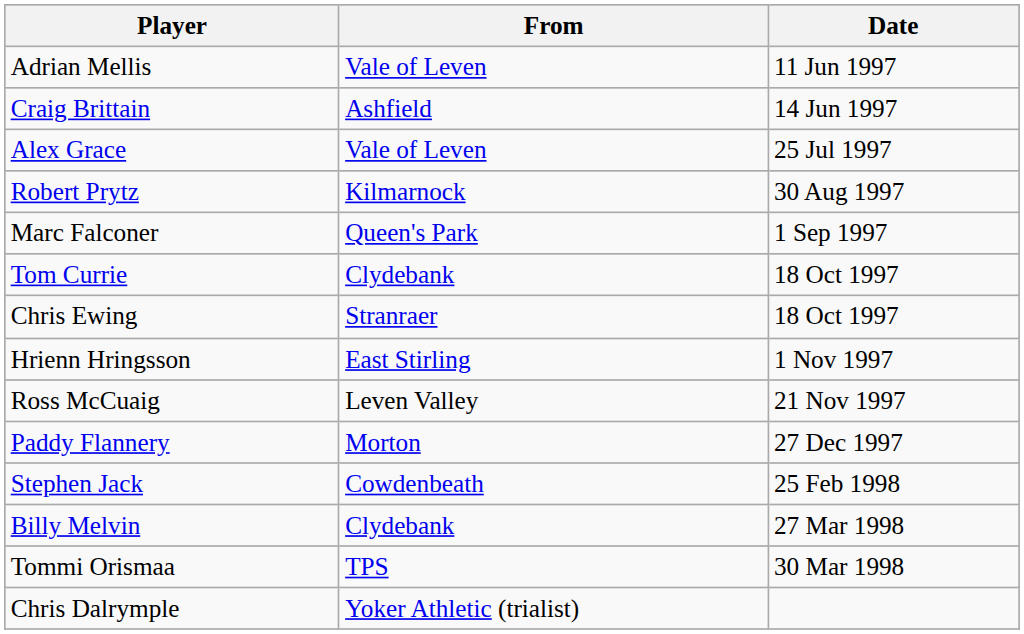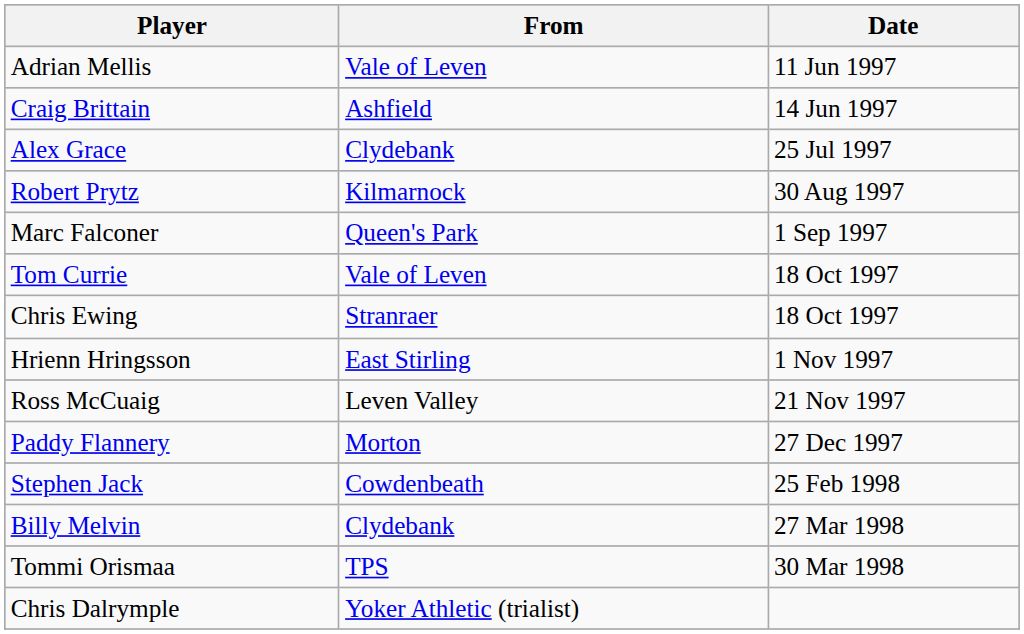Alex Grace | From: Vale of Leven -> Clydebank
Tom Currie | From: Clydebank -> Vale of Leven
